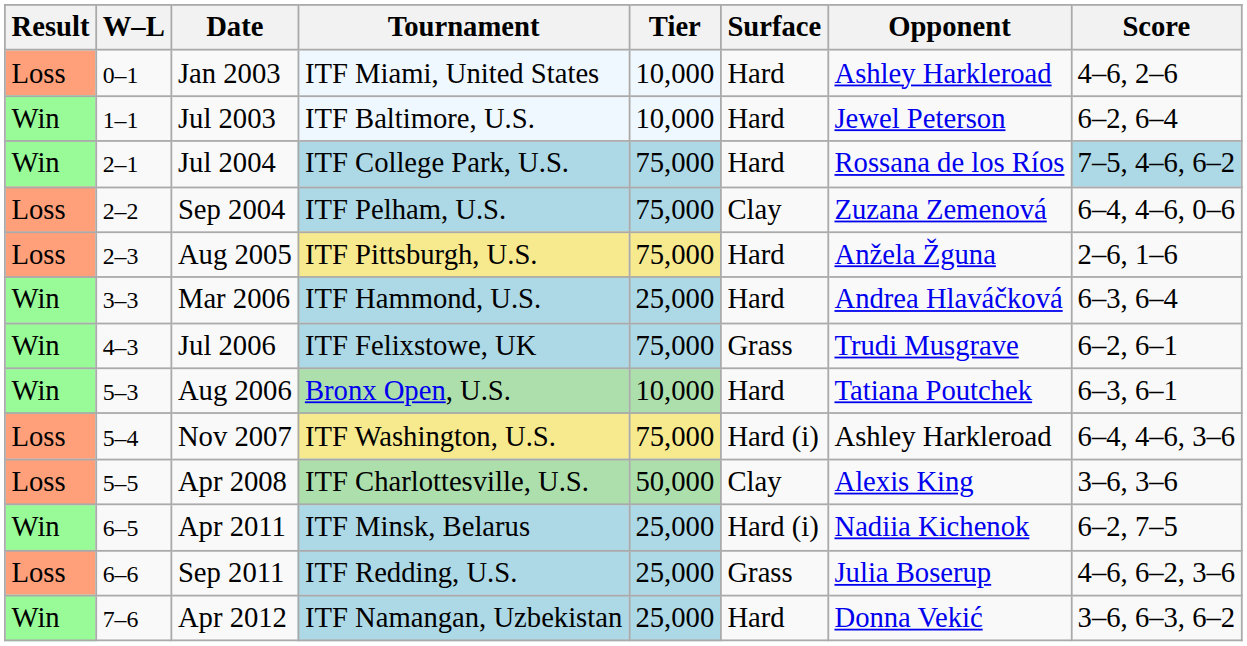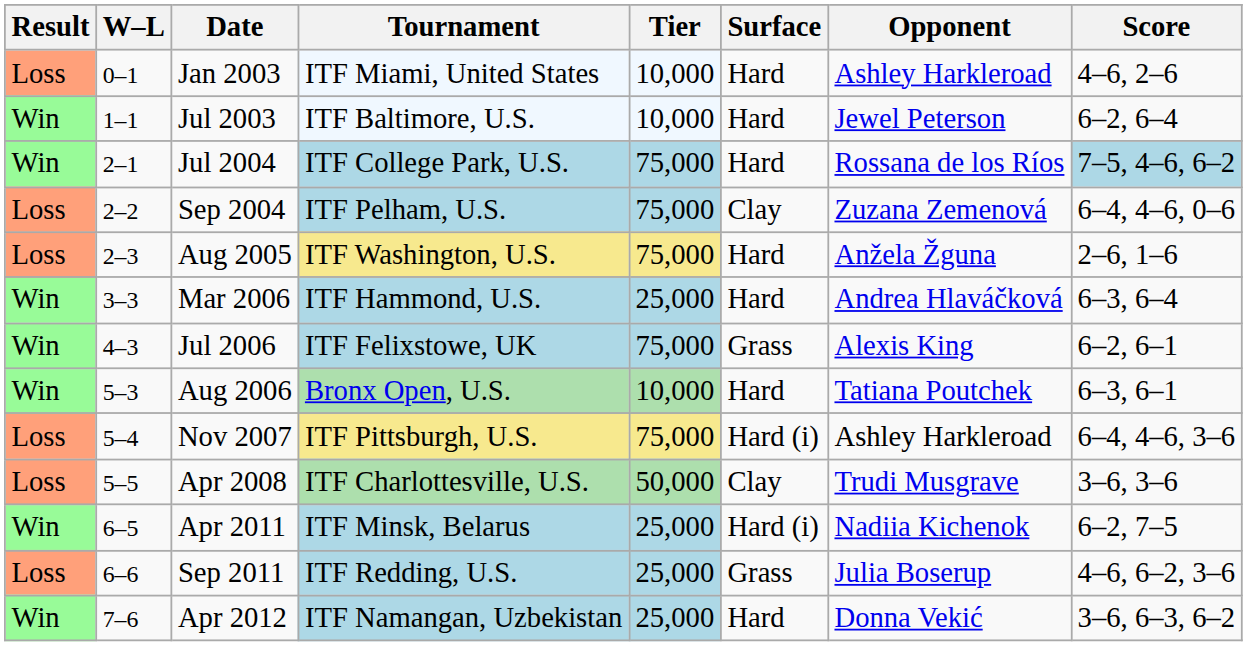Aug 2005 | Tournament: ITF Pittsburgh, U.S. -> ITF Washington, U.S.
Jul 2006 | Opponent: Trudi Musgrave -> Alexis King
Nov 2007 | Tournament: ITF Washington, U.S. -> ITF Pittsburgh, U.S.
Apr 2008 | Opponent: Alexis King -> Trudi Musgrave
